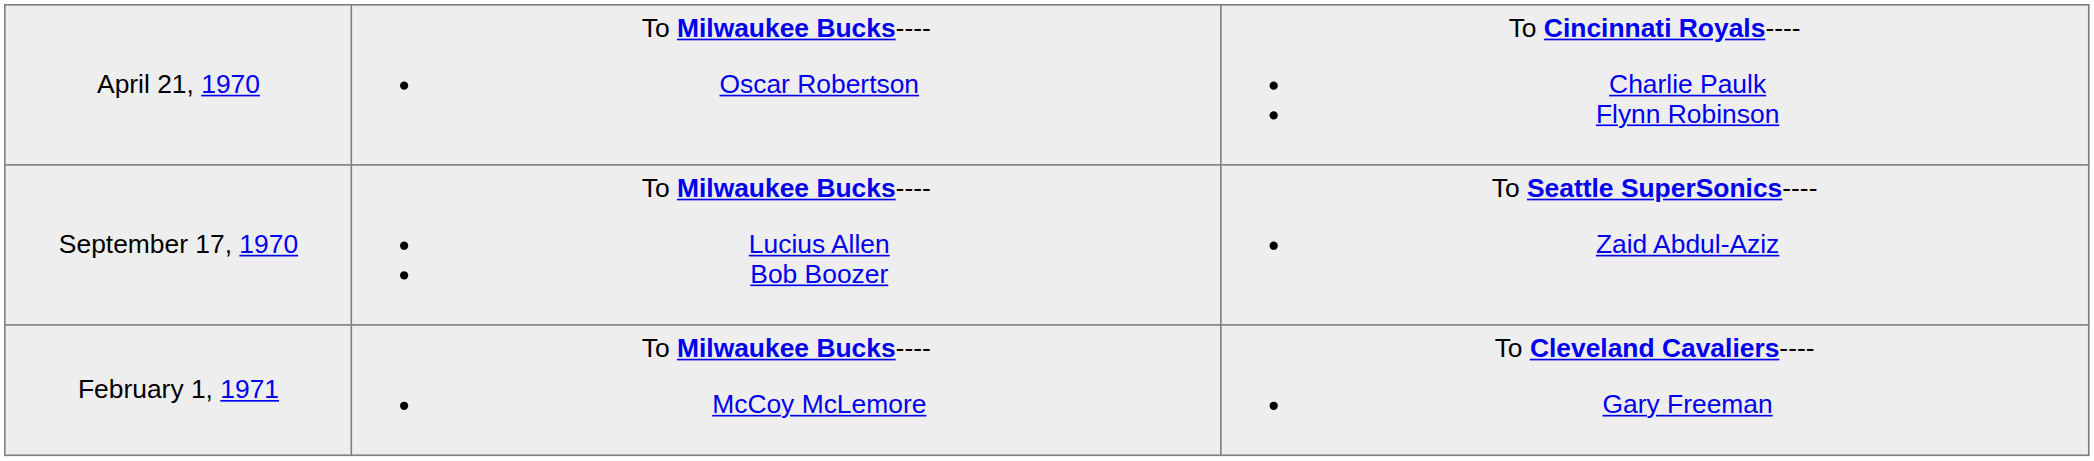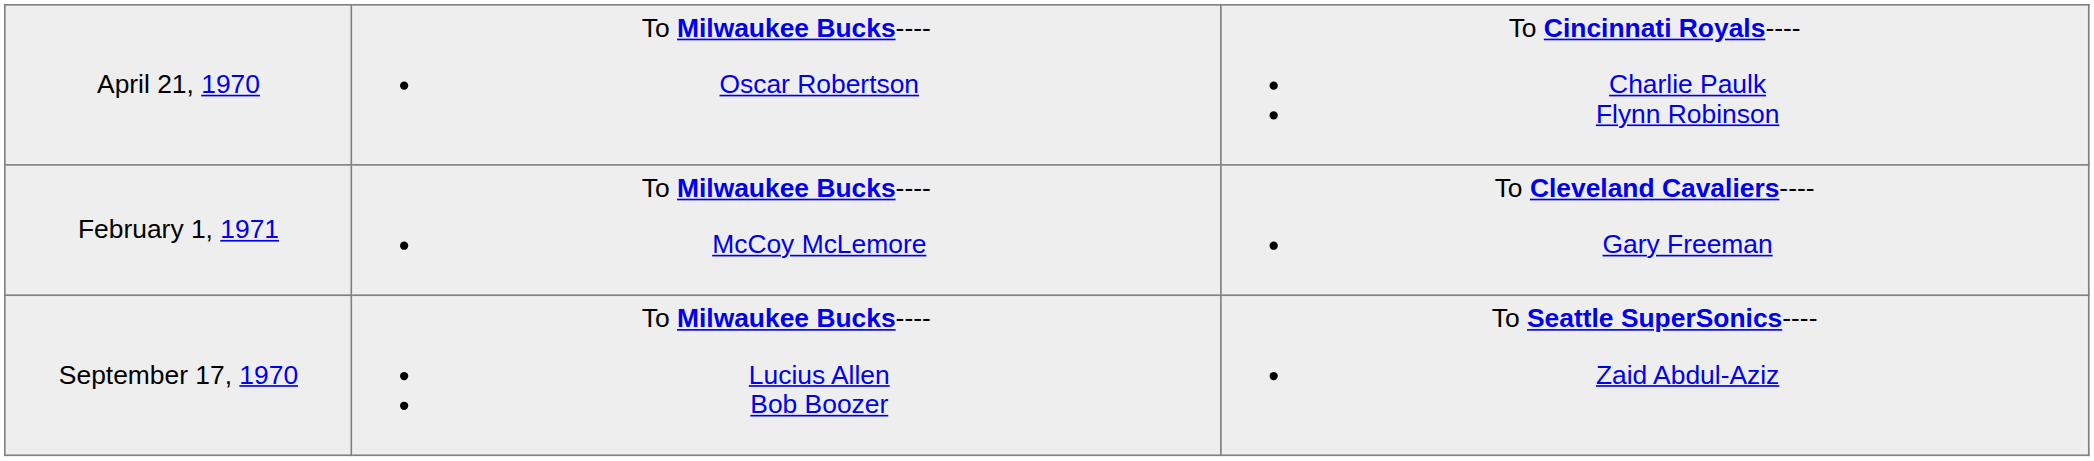rows swapped: September 17, 1970 <-> February 1, 1971
